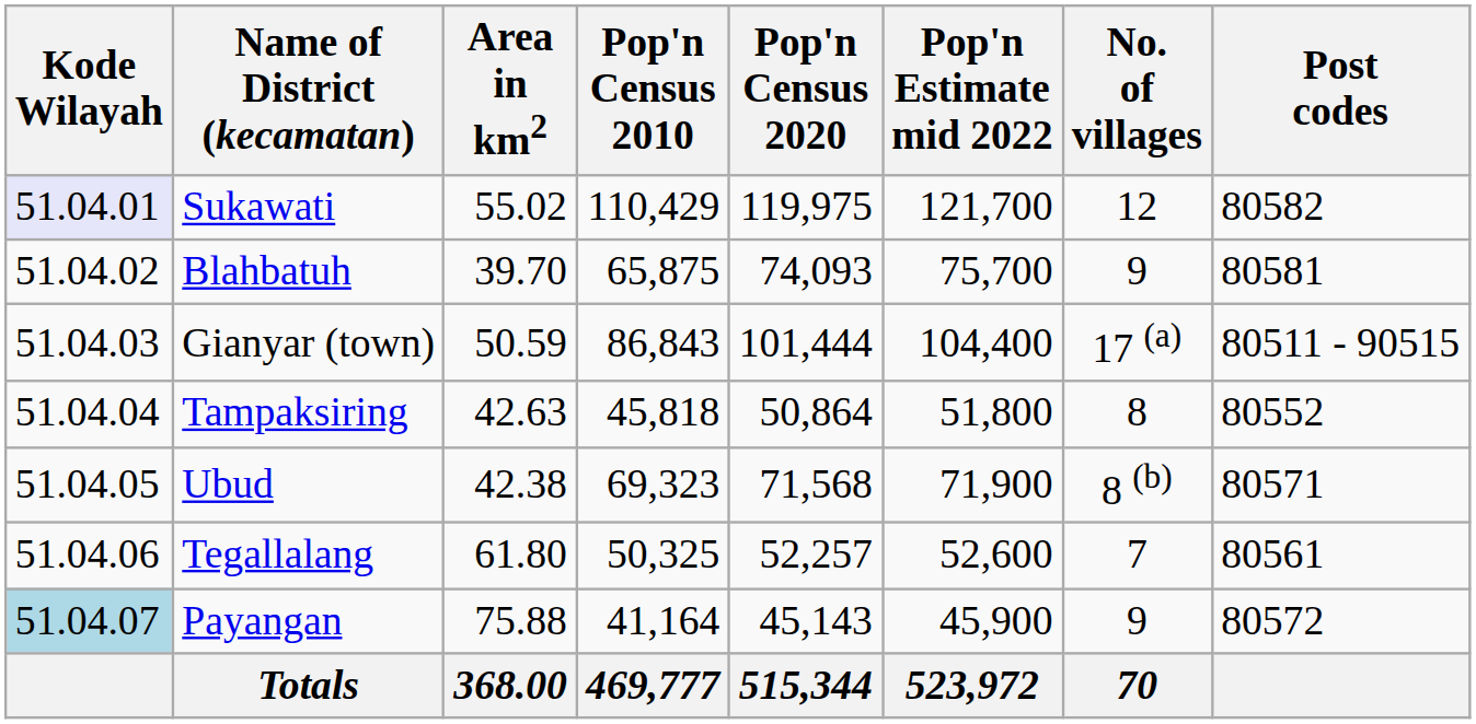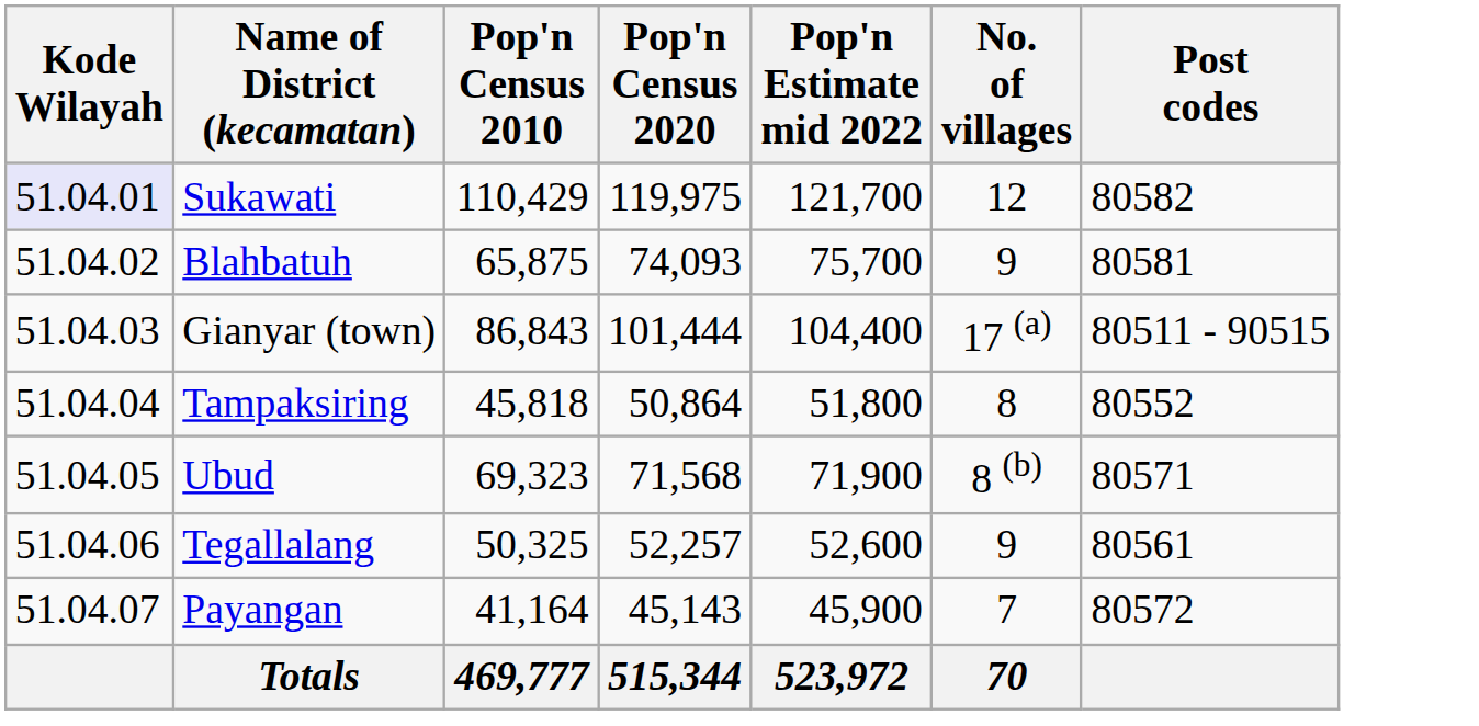- column: Area in km2 | 55.02 | 39.70 | 50.59 | 42.63 | 42.38 | 61.80 | 75.88 | 368.00
Tegallalang | No. of villages: 7 -> 9
Payangan | Kode Wilayah: lightblue background -> no background
Payangan | No. of villages: 9 -> 7
